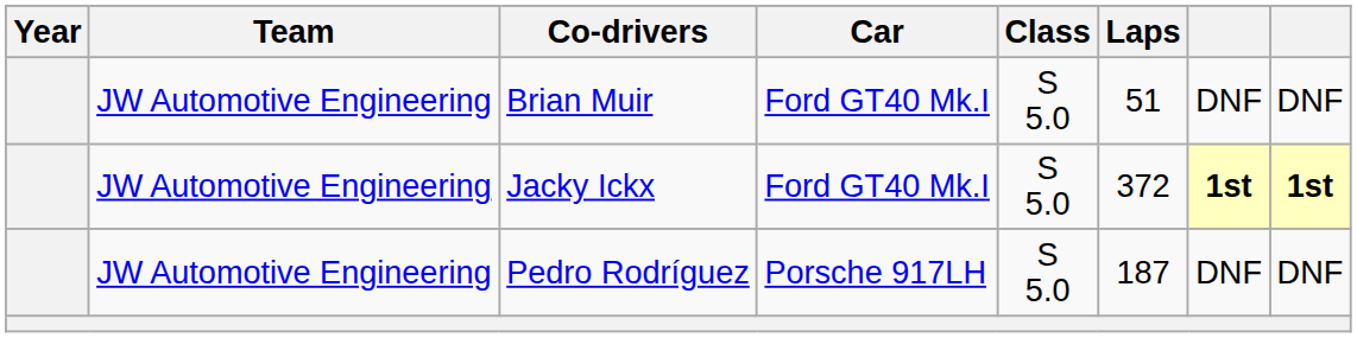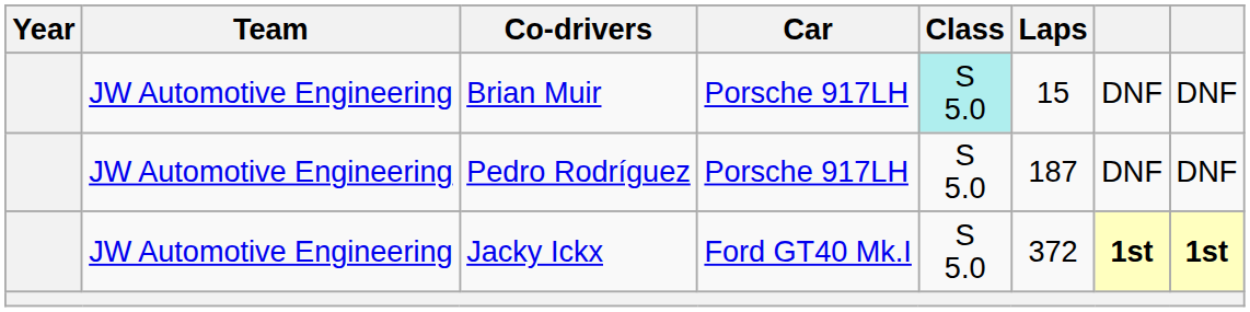Brian Muir | Car: Ford GT40 Mk.I -> Porsche 917LH
Brian Muir | Class: no background -> paleturquoise background
Brian Muir | Laps: 51 -> 15
rows swapped: Jacky Ickx <-> Pedro Rodríguez
